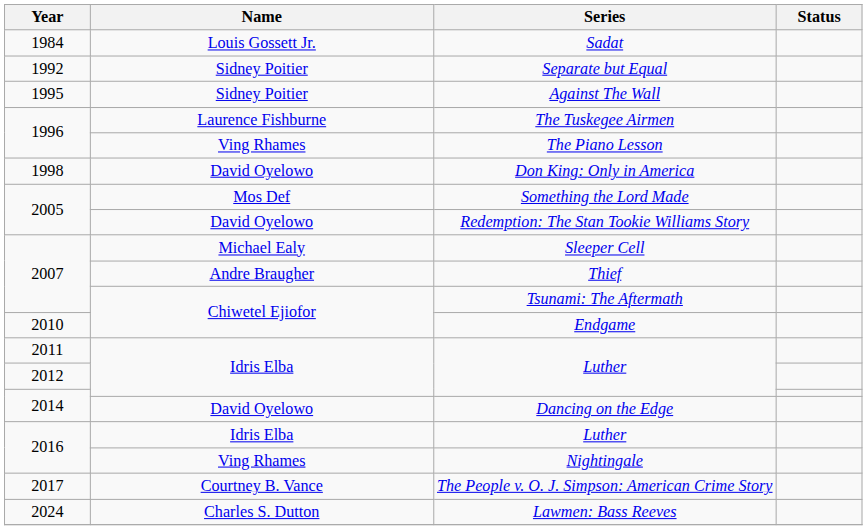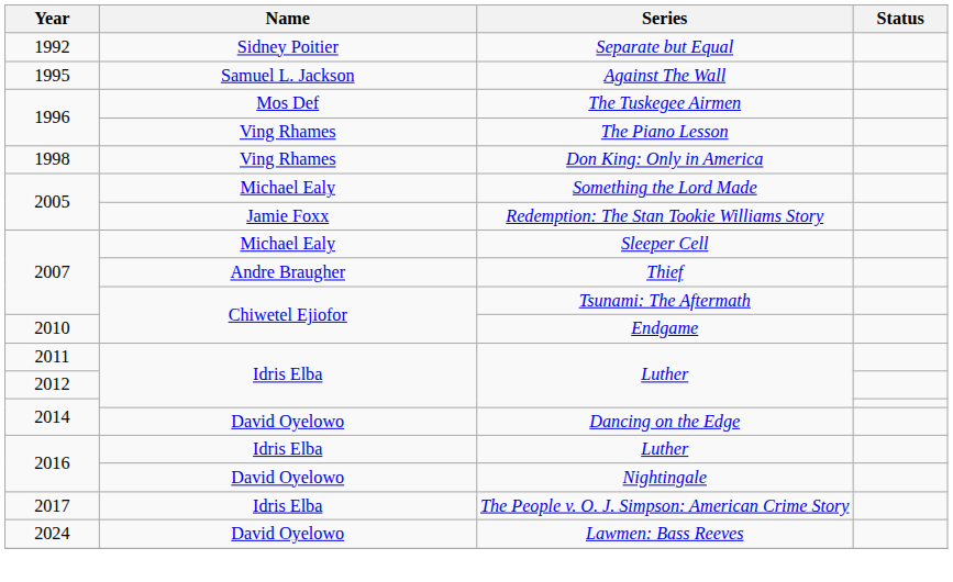- row: 1984 | Louis Gossett Jr. | Sadat
Against The Wall | Name: Sidney Poitier -> Samuel L. Jackson
The Tuskegee Airmen | Name: Laurence Fishburne -> Mos Def
Don King: Only in America | Name: David Oyelowo -> Ving Rhames
Something the Lord Made | Name: Mos Def -> Michael Ealy
Redemption: The Stan Tookie Williams Story | Name: David Oyelowo -> Jamie Foxx
Nightingale | Name: Ving Rhames -> David Oyelowo
The People v. O. J. Simpson: American Crime Story | Name: Courtney B. Vance -> Idris Elba
Lawmen: Bass Reeves | Name: Charles S. Dutton -> David Oyelowo
